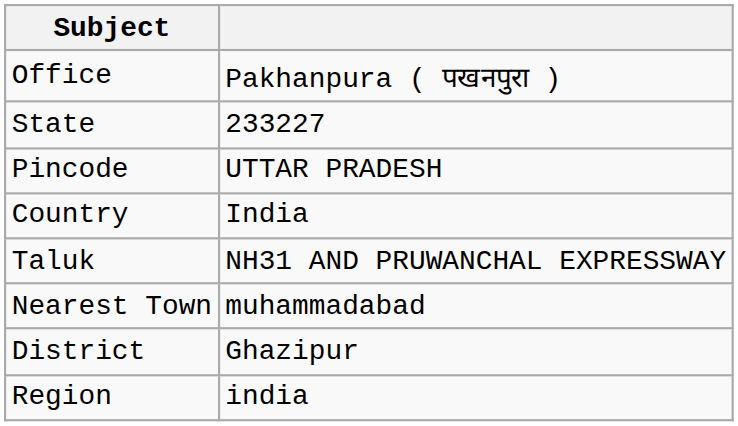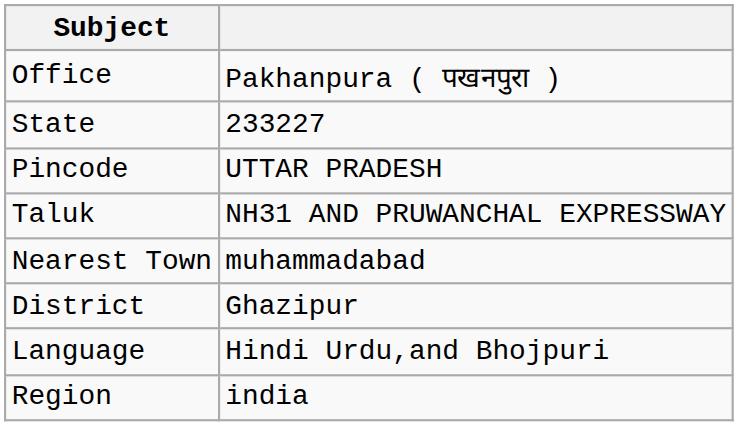- row: Country | India
+ row: Language | Hindi Urdu,and Bhojpuri
